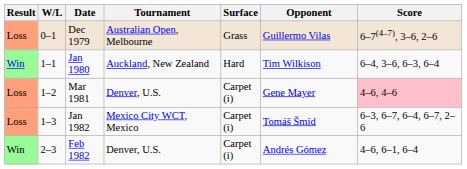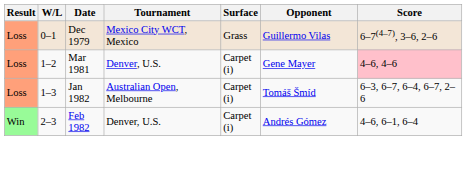Dec 1979 | Tournament: Australian Open, Melbourne -> Mexico City WCT, Mexico
- row: Win | 1–1 | Jan 1980 | Auckland, New Zealand | Hard | Tim Wilkison | 6–4, 3–6, 6–3, 6–4
Jan 1982 | Tournament: Mexico City WCT, Mexico -> Australian Open, Melbourne
